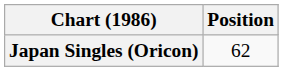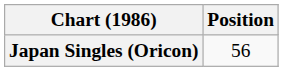Japan Singles (Oricon) | Position: 62 -> 56
